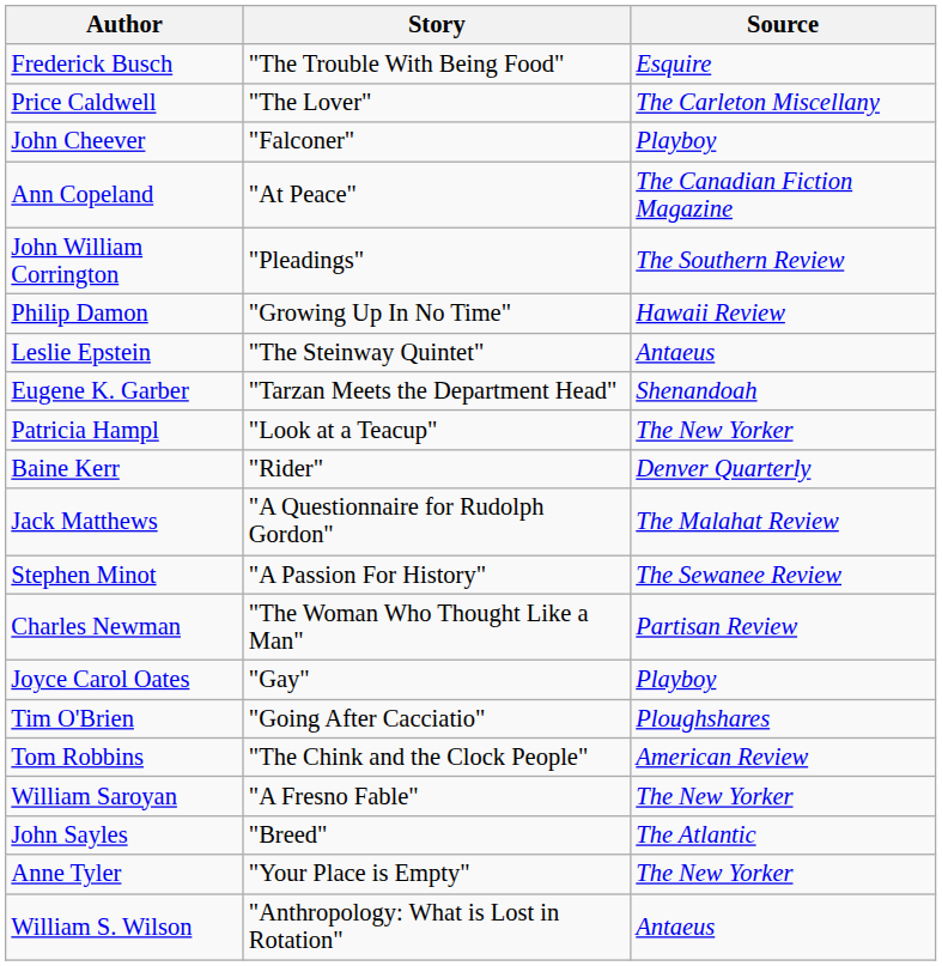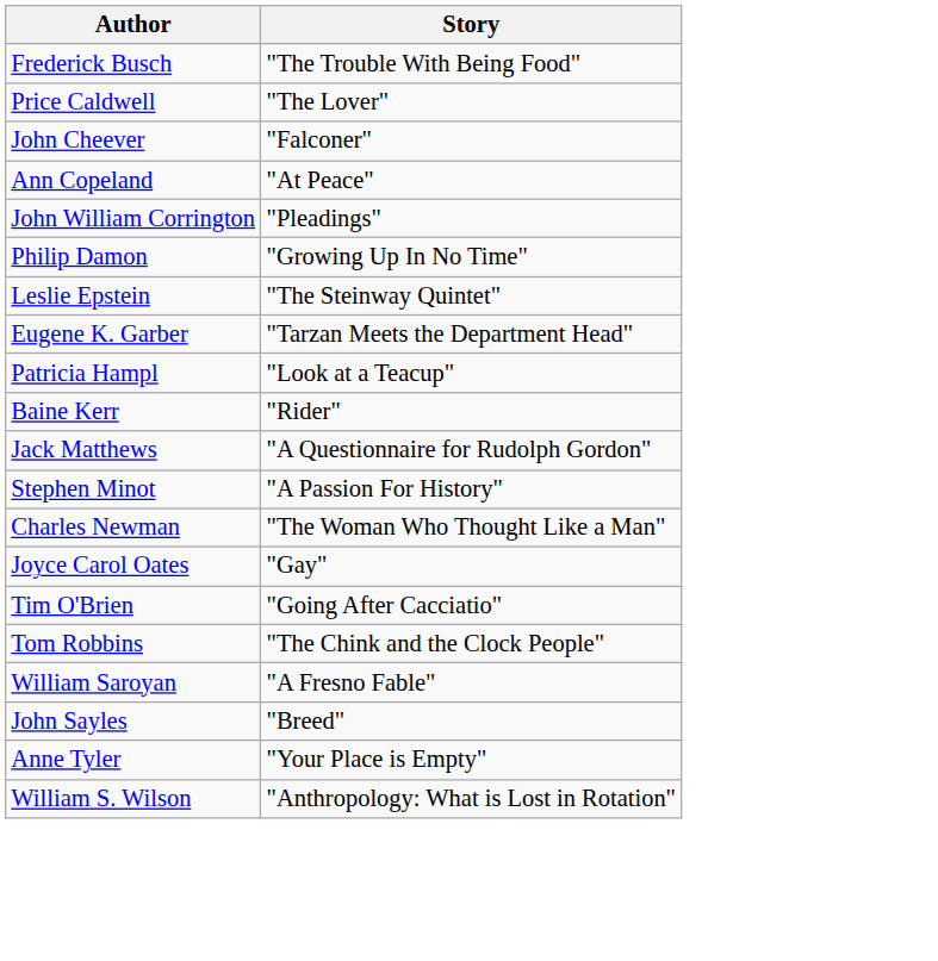- column: Source | Esquire | The Carleton Miscellany | Playboy | The Canadian Fiction Magazine | The Southern Review | Hawaii Review | Antaeus | Shenandoah | The New Yorker | Denver Quarterly | The Malahat Review | The Sewanee Review | Partisan Review | Playboy | Ploughshares | American Review | The New Yorker | The Atlantic | The New Yorker | Antaeus
